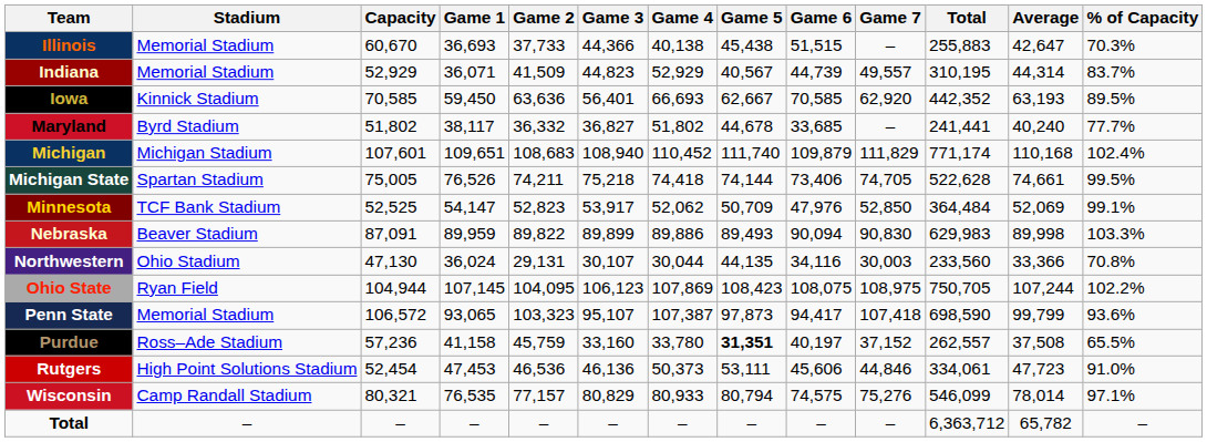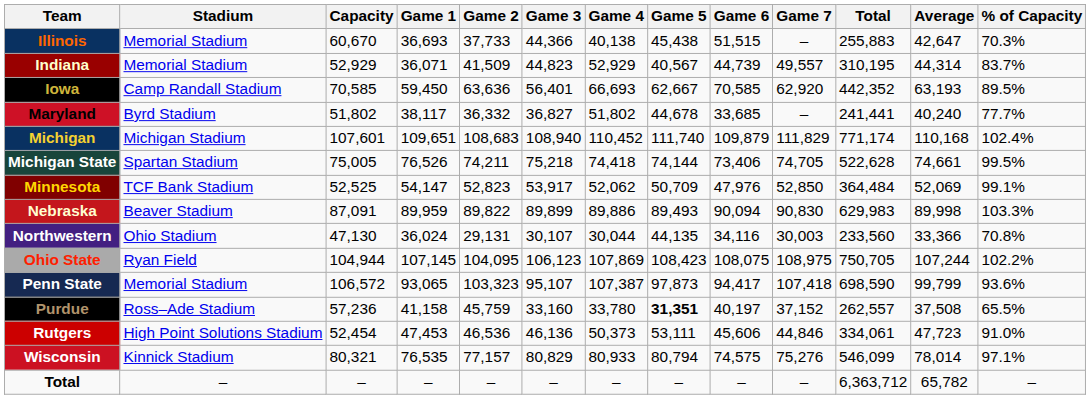Iowa | Stadium: Kinnick Stadium -> Camp Randall Stadium
Wisconsin | Stadium: Camp Randall Stadium -> Kinnick Stadium
